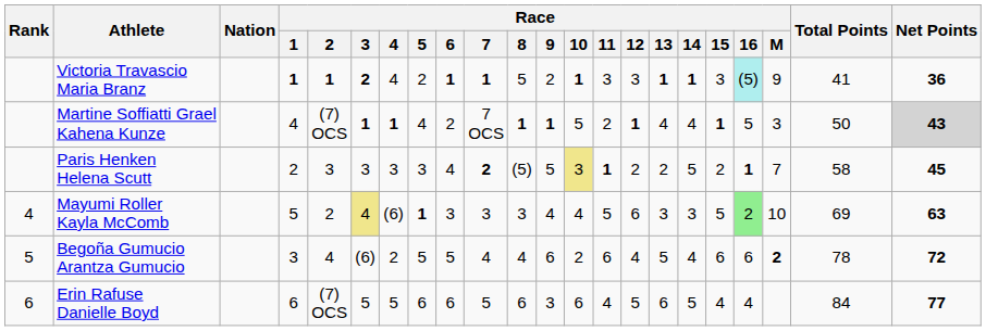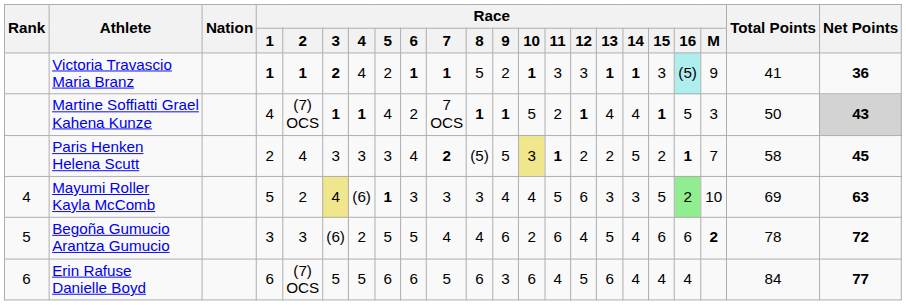Paris Henken Helena Scutt | Race / 2: 3 -> 4
Begoña Gumucio Arantza Gumucio | Race / 2: 4 -> 3
Erin Rafuse Danielle Boyd | Race / 14: 5 -> 4
